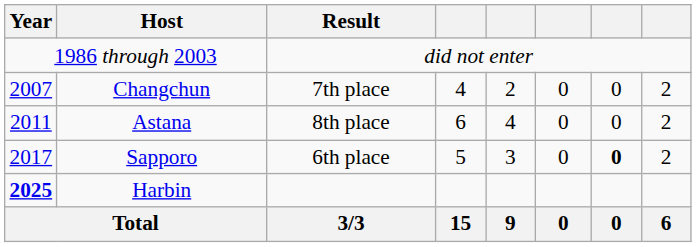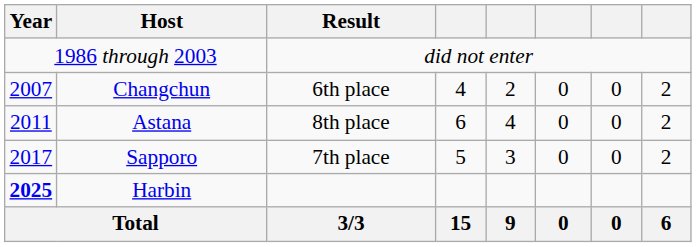Changchun | Result: 7th place -> 6th place
Sapporo | Result: 6th place -> 7th place
Sapporo | column 7: bold -> normal
